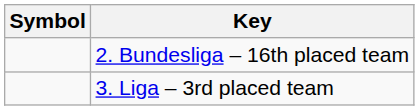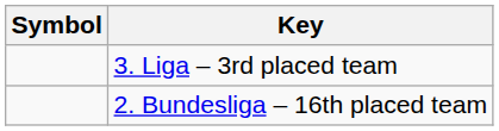rows swapped: 2. Bundesliga – 16th placed team <-> 3. Liga – 3rd placed team
